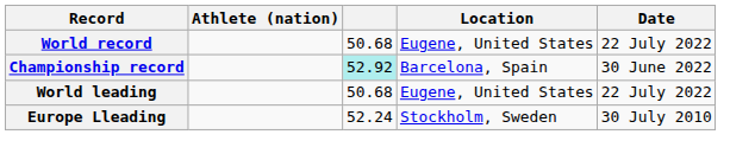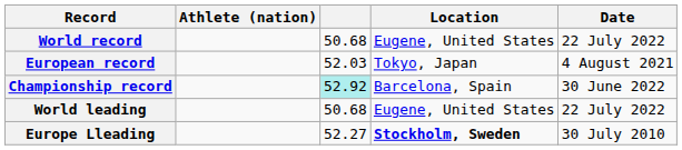+ row: European record | 52.03 | Tokyo, Japan | 4 August 2021
Europe Lleading | column 3: 52.24 -> 52.27
Europe Lleading | Location: normal -> bold
